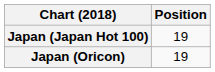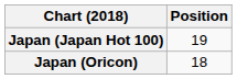Japan (Oricon) | Position: 19 -> 18
